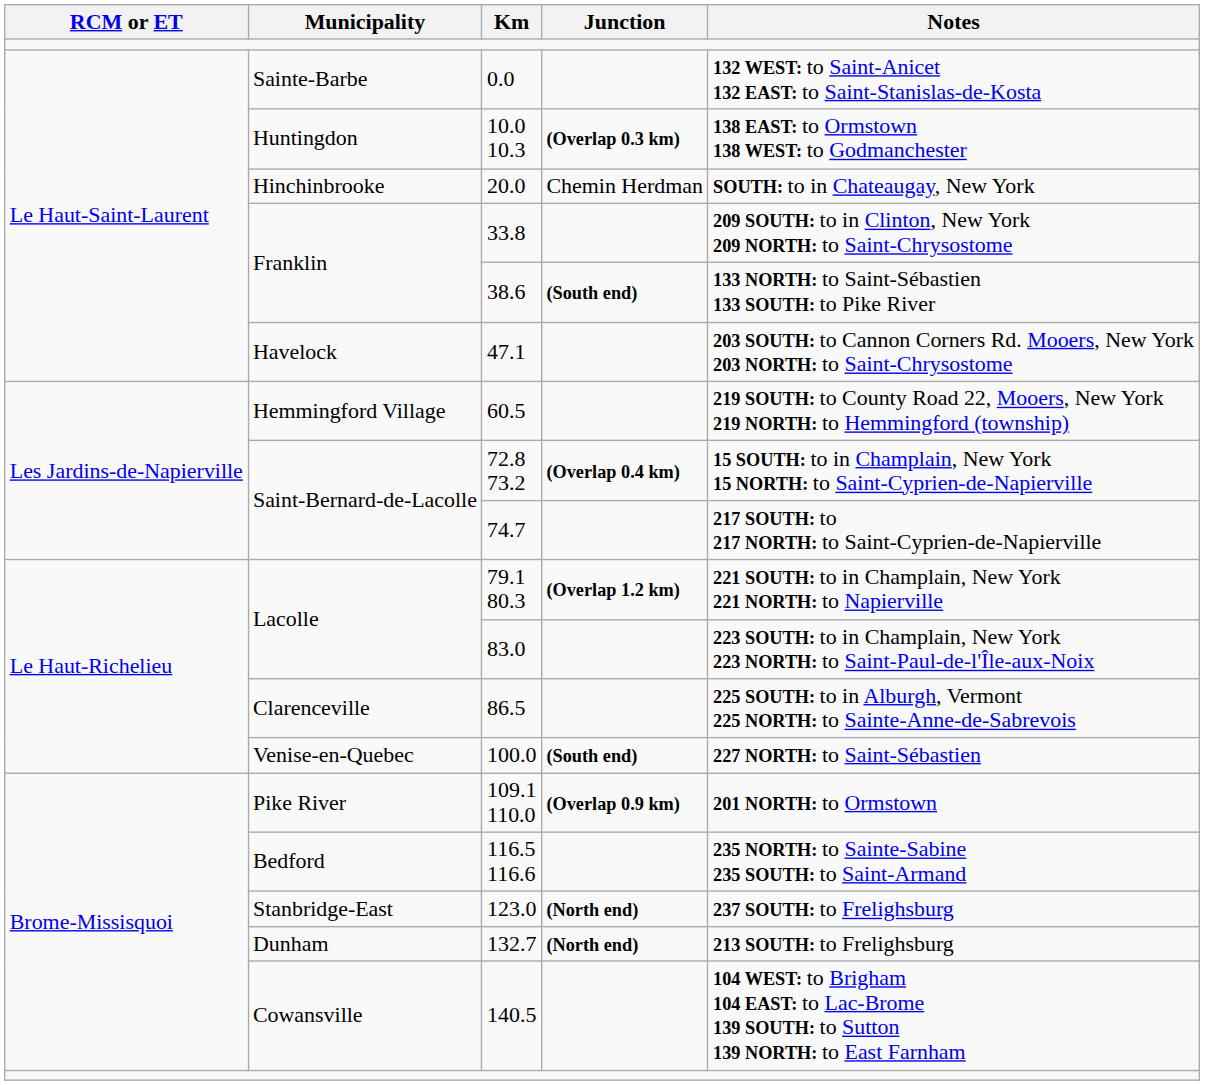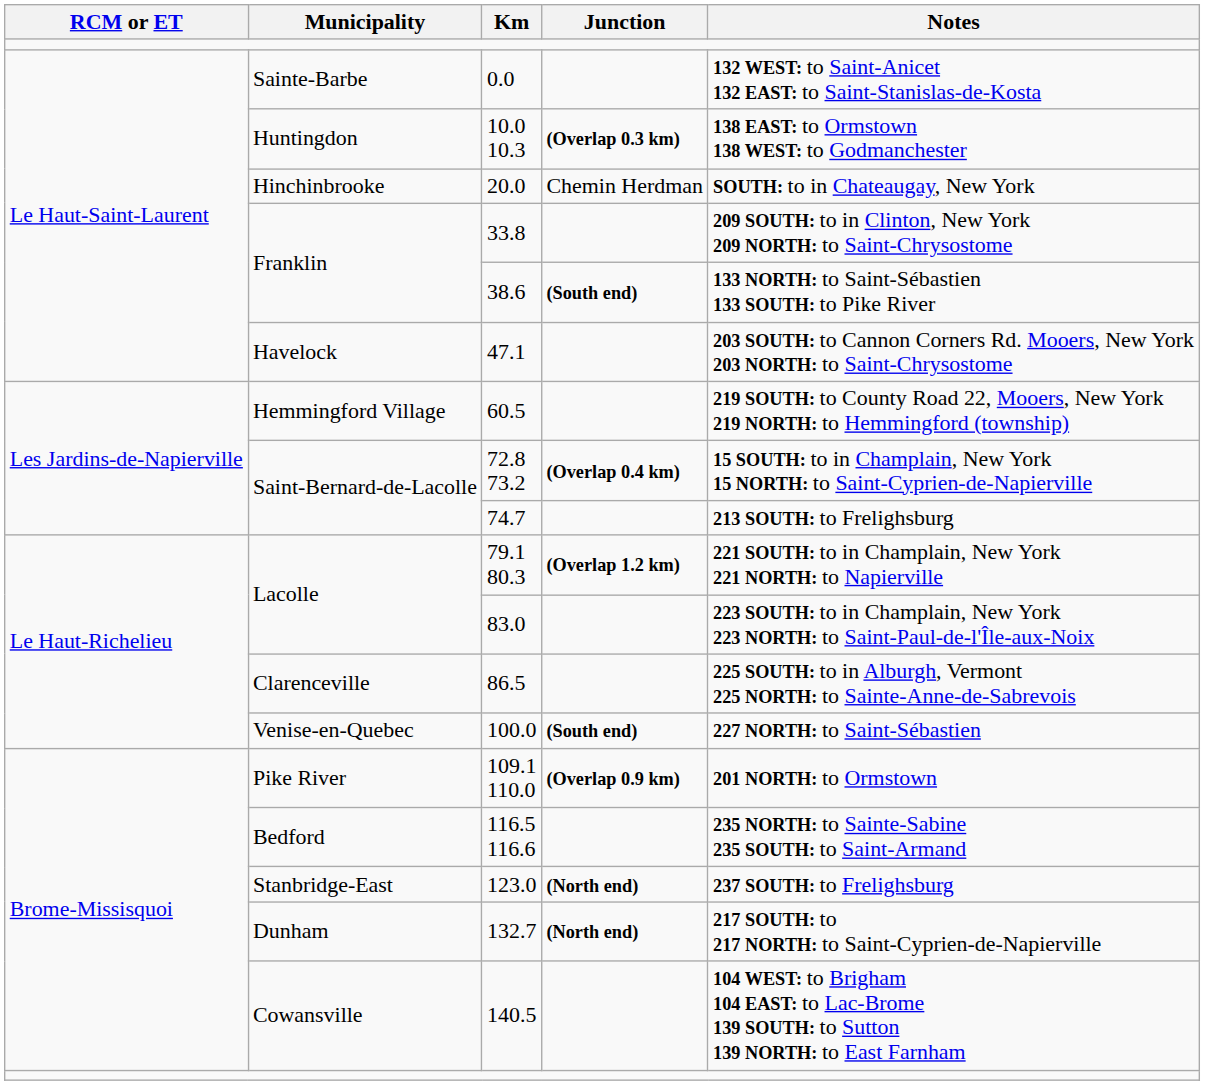74.7 | Notes: 217 SOUTH: to 217 NORTH: to Saint-Cyprien-de-Napierville -> 213 SOUTH: to Frelighsburg
132.7 | Notes: 213 SOUTH: to Frelighsburg -> 217 SOUTH: to 217 NORTH: to Saint-Cyprien-de-Napierville
